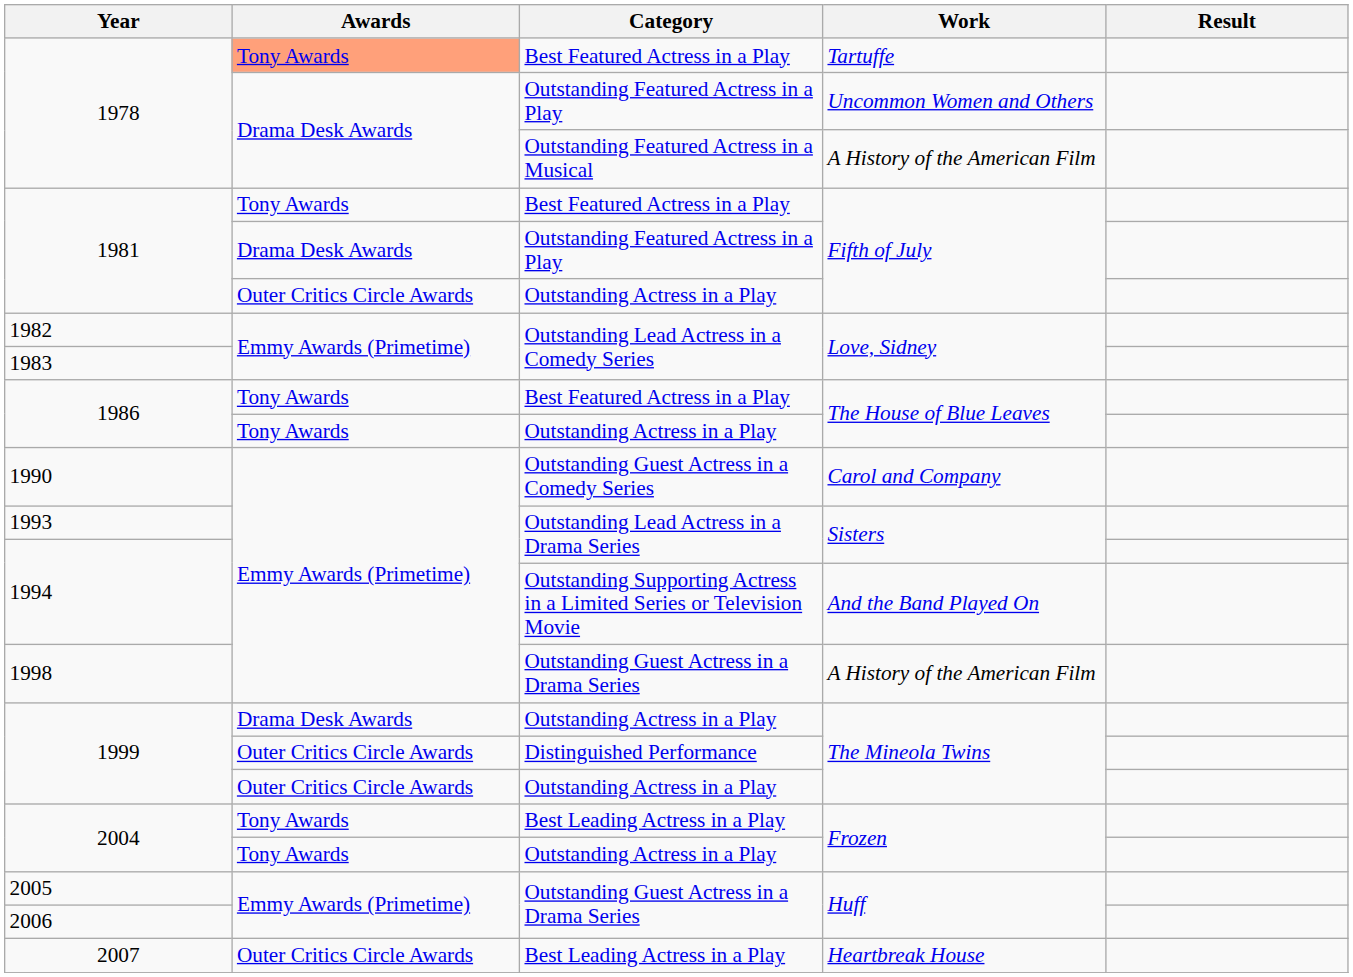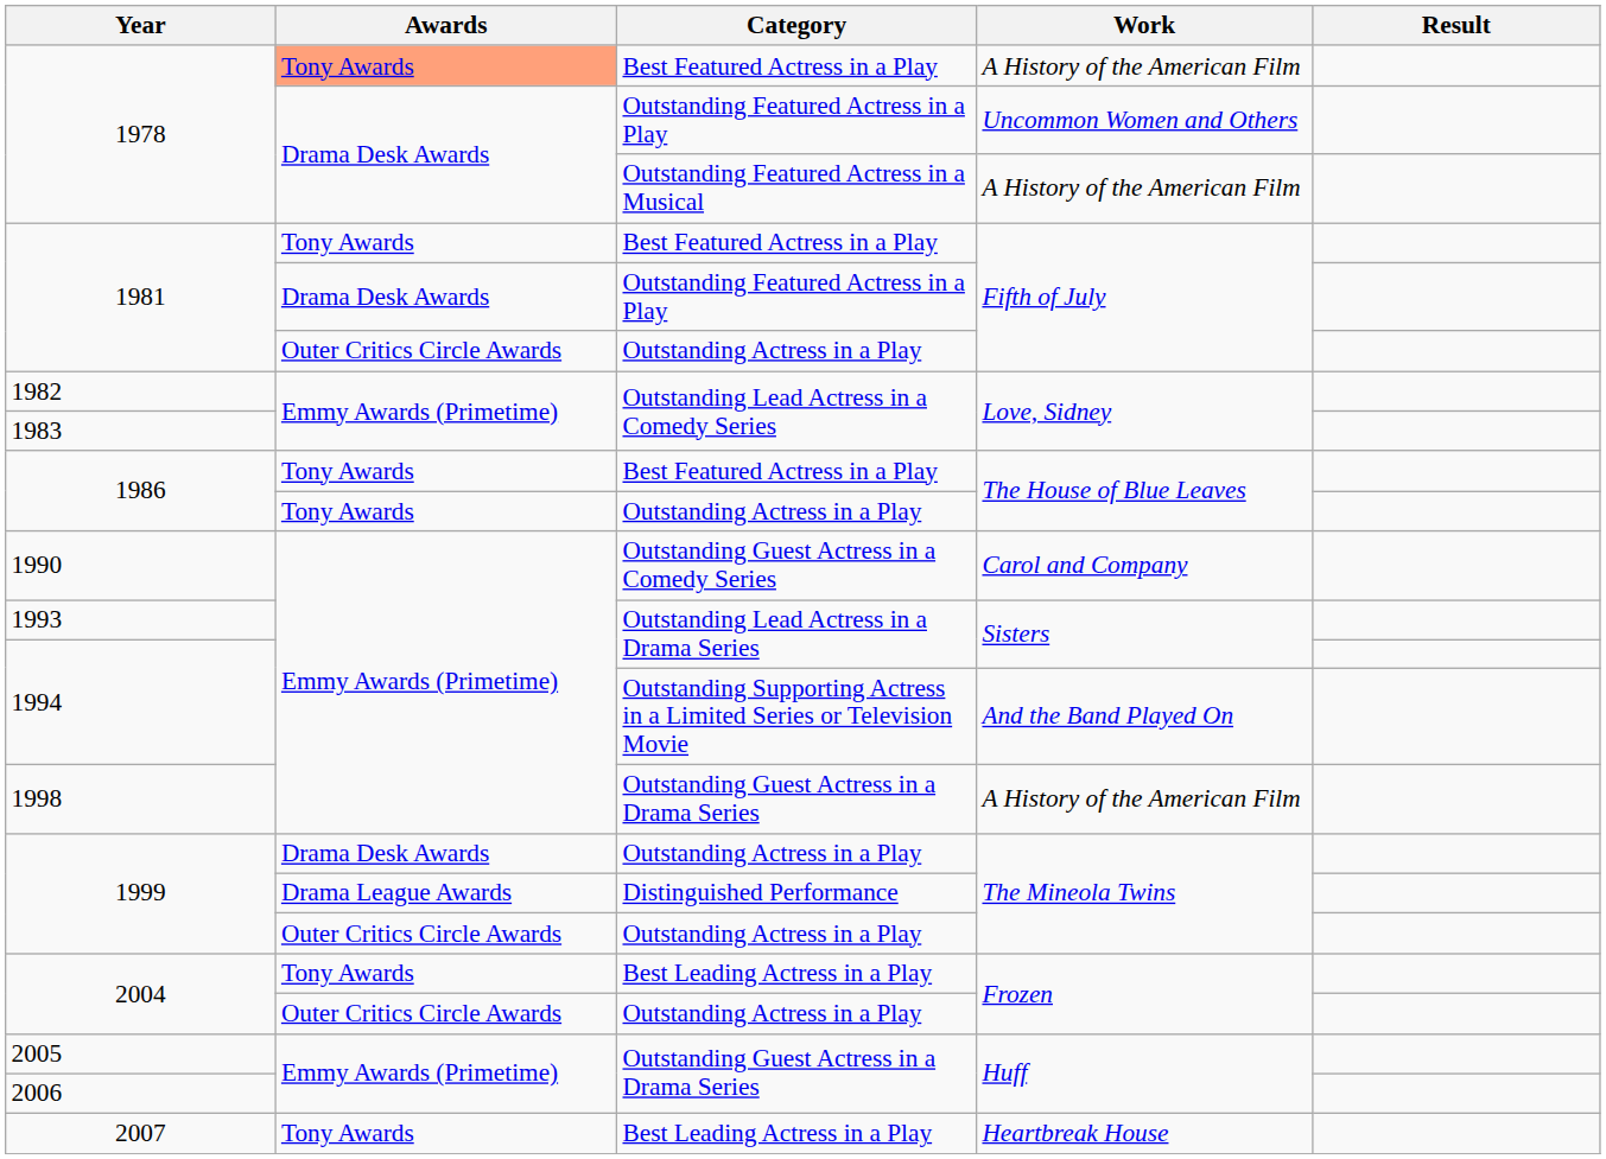1978 / Best Featured Actress in a Play | Work: Tartuffe -> A History of the American Film
1999 / Distinguished Performance | Awards: Outer Critics Circle Awards -> Drama League Awards
2004 / Outstanding Actress in a Play | Awards: Tony Awards -> Outer Critics Circle Awards
2007 | Awards: Outer Critics Circle Awards -> Tony Awards
